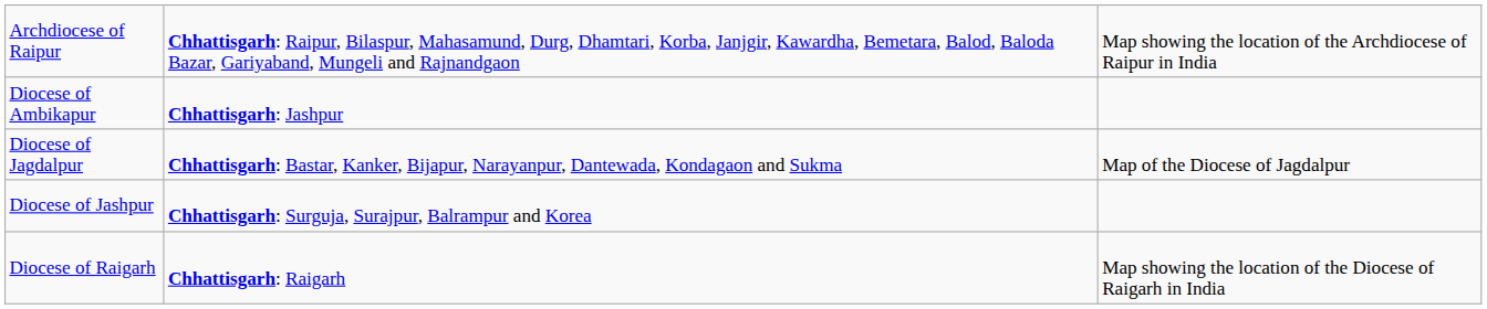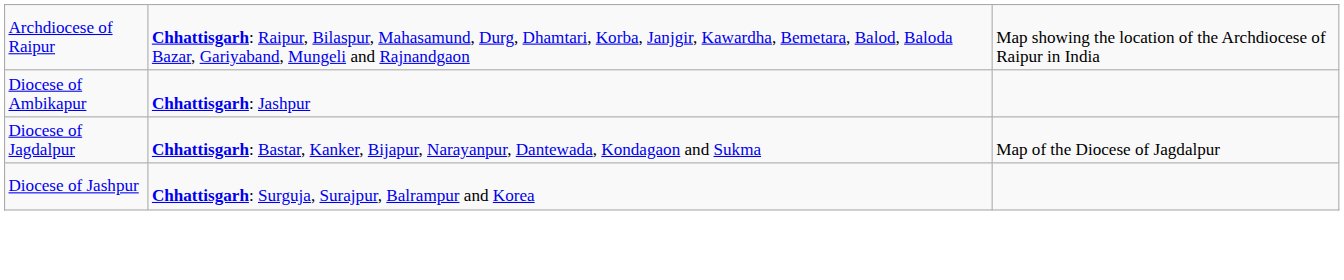- row: Diocese of Raigarh | Chhattisgarh: Raigarh | Map showing the location of the Diocese of Raigarh in India
